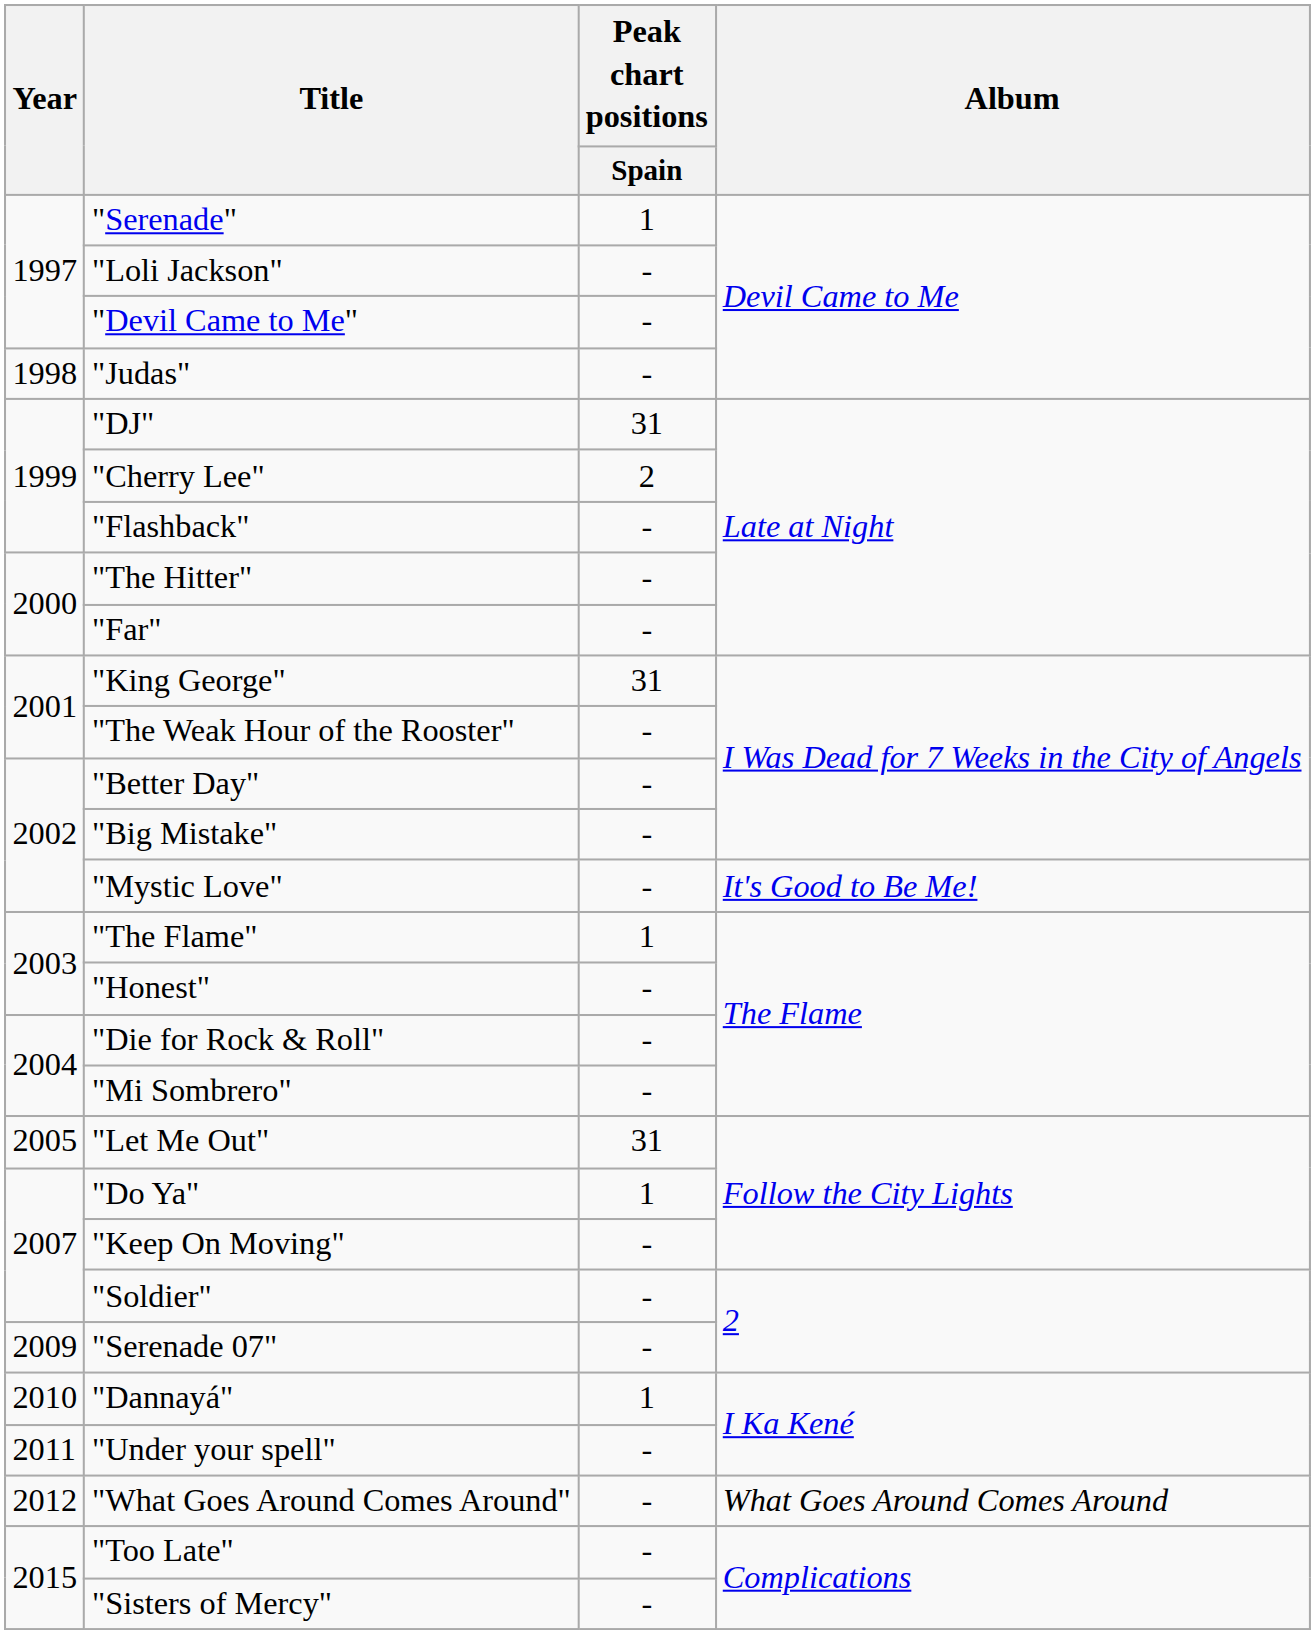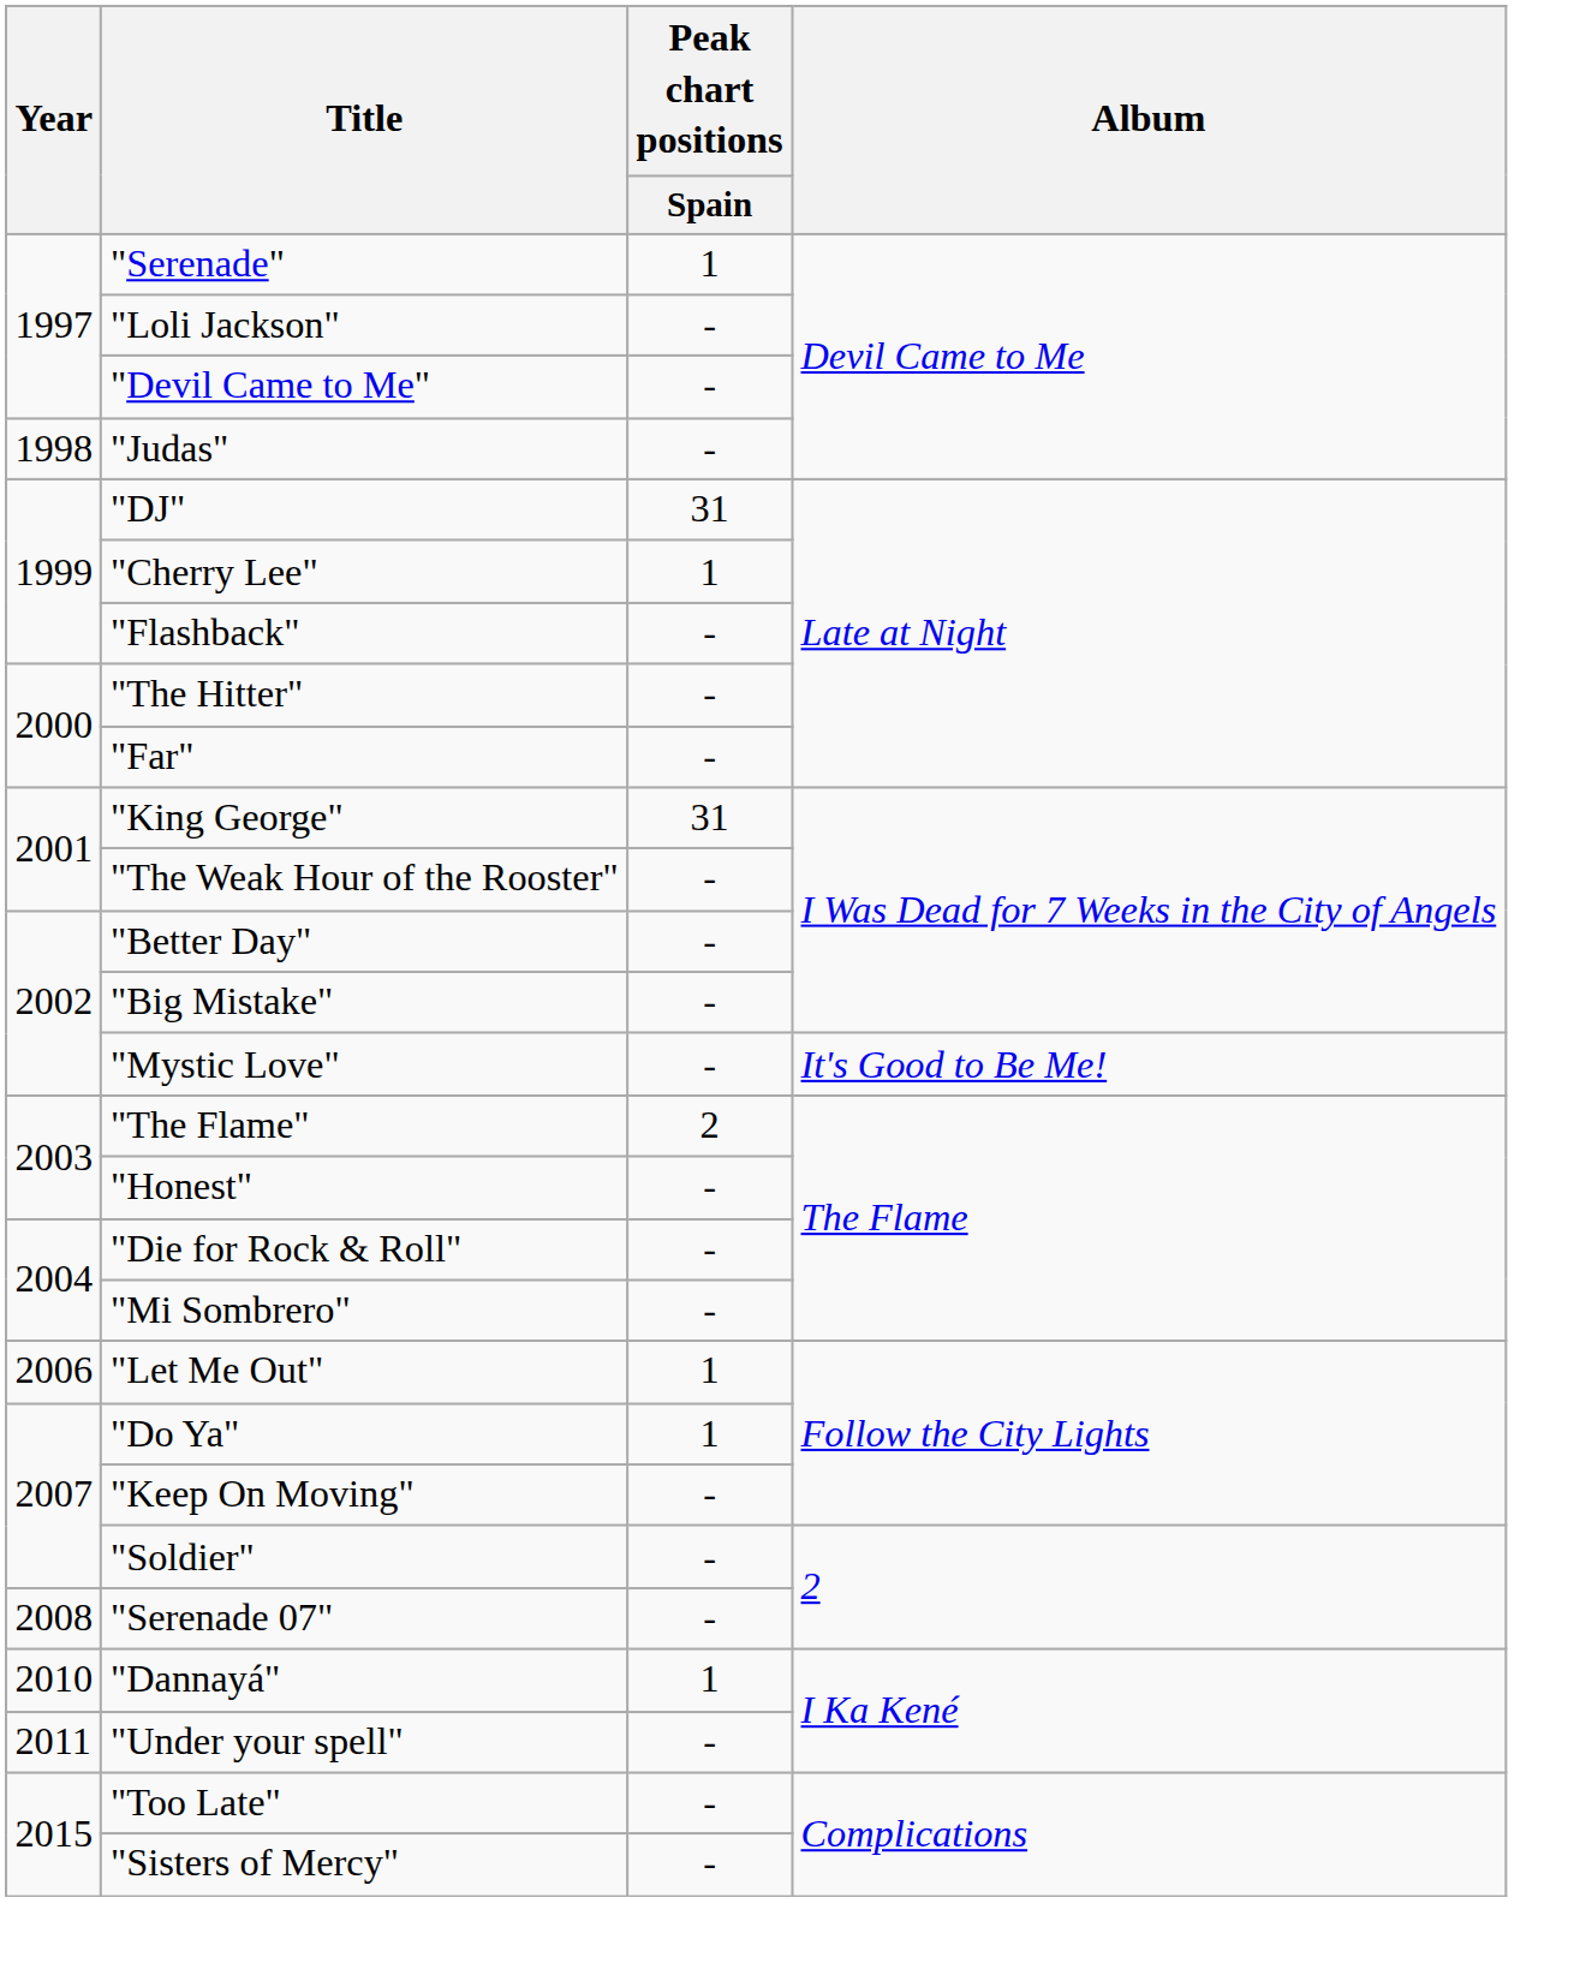"Cherry Lee" | Peak chart positions / Spain: 2 -> 1
"The Flame" | Peak chart positions / Spain: 1 -> 2
"Let Me Out" | Year: 2005 -> 2006
"Let Me Out" | Peak chart positions / Spain: 31 -> 1
"Serenade 07" | Year: 2009 -> 2008
- row: 2012 | "What Goes Around Comes Around" | - | What Goes Around Comes Around
